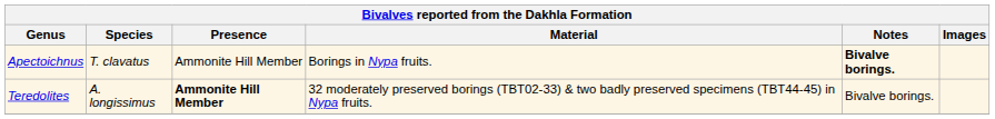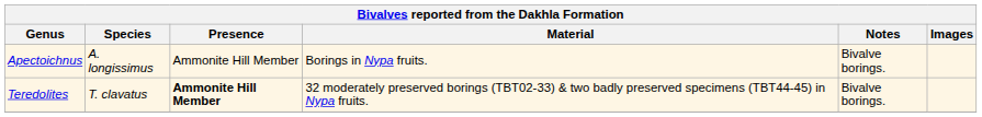Apectoichnus | Species: T. clavatus -> A. longissimus
Apectoichnus | Notes: bold -> normal
Teredolites | Species: A. longissimus -> T. clavatus
